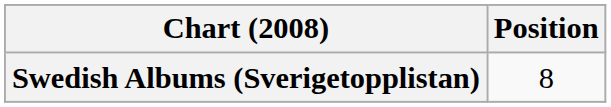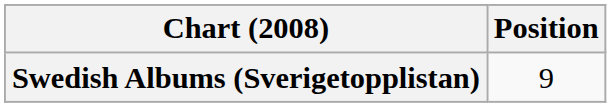Swedish Albums (Sverigetopplistan) | Position: 8 -> 9
